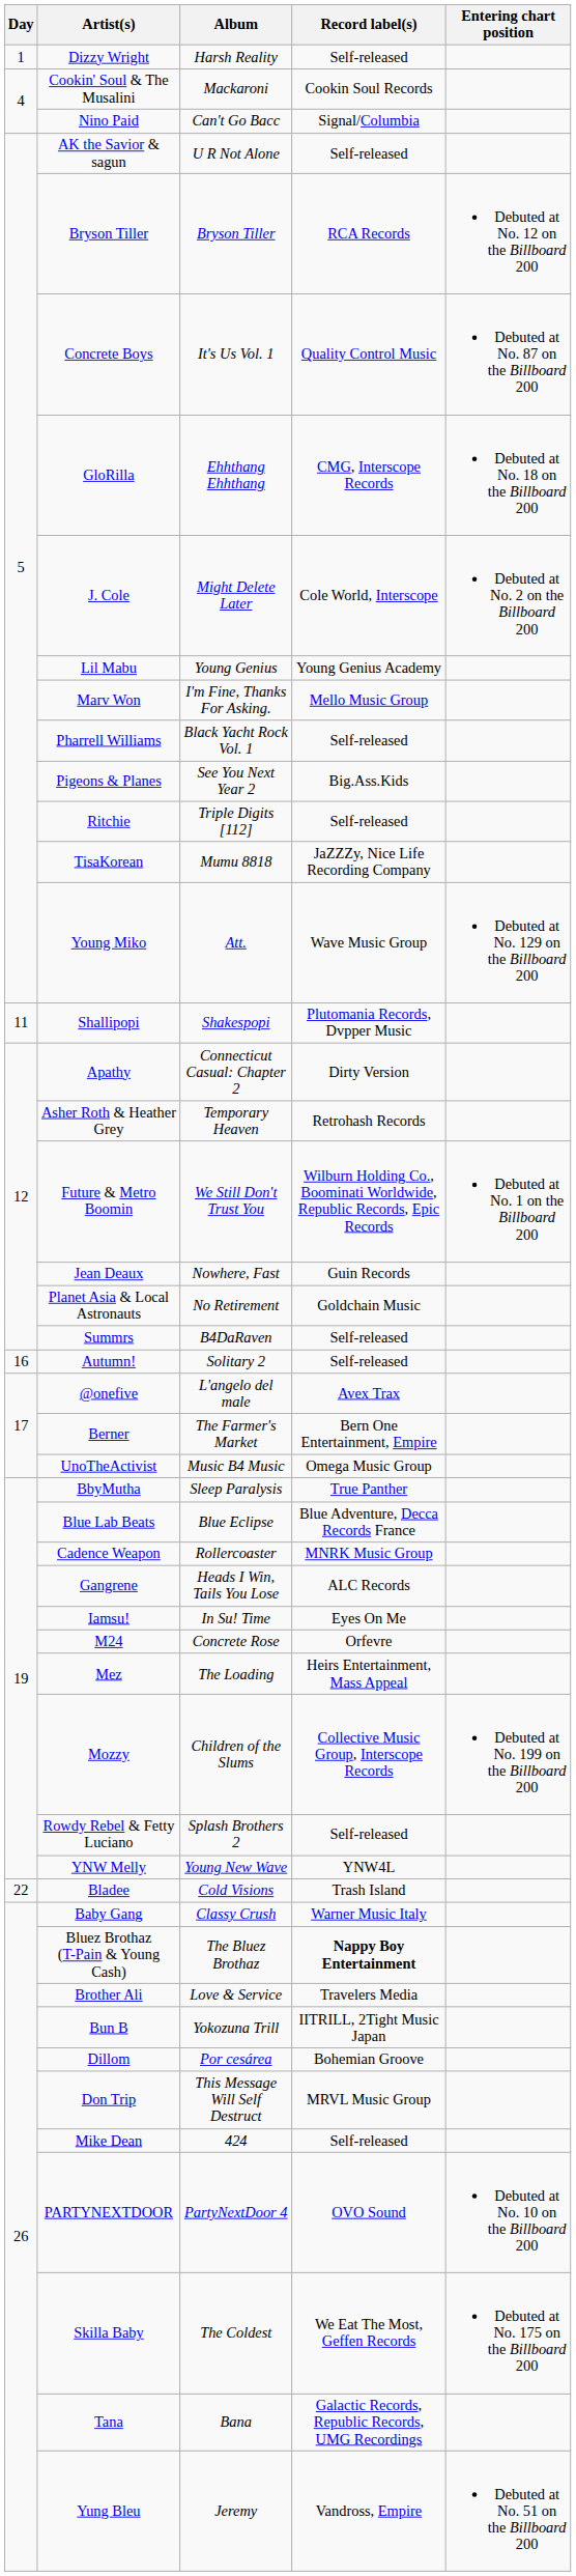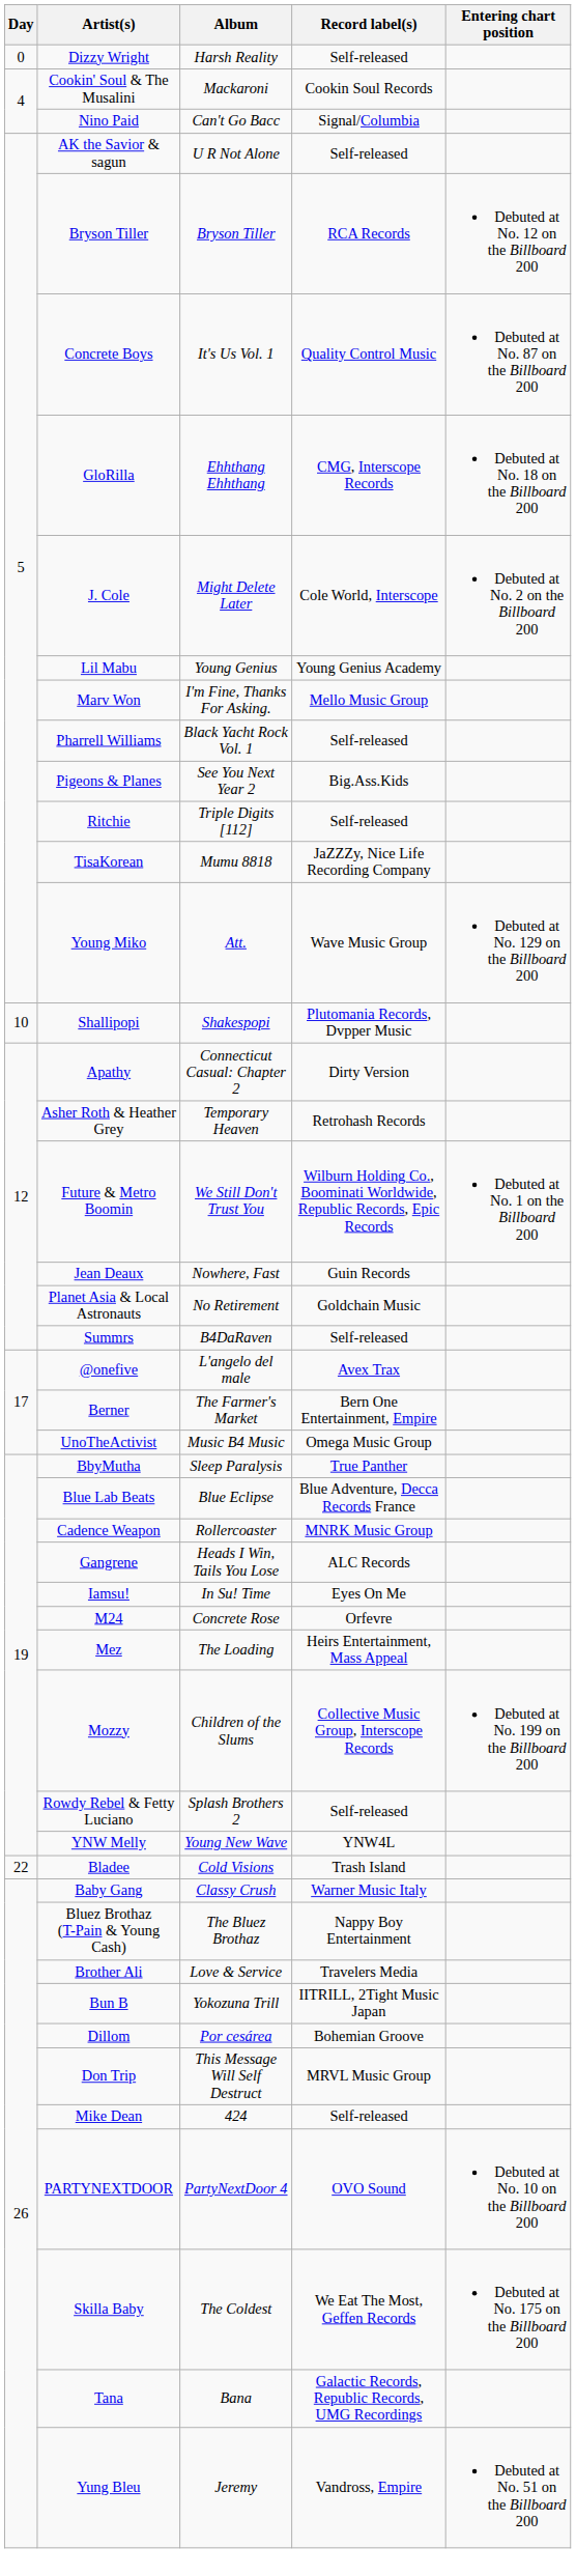Dizzy Wright | Day: 1 -> 0
Shallipopi | Day: 11 -> 10
- row: 16 | Autumn! | Solitary 2 | Self-released
Bluez Brothaz (T-Pain & Young Cash) | Record label(s): bold -> normal
